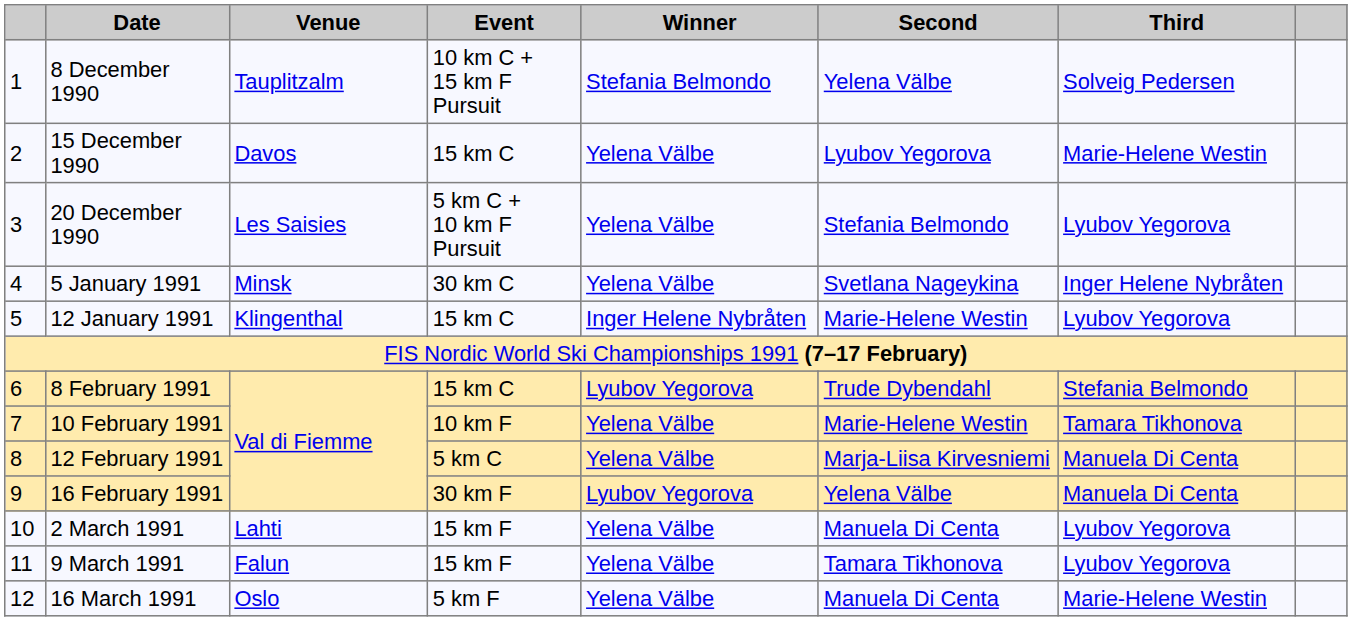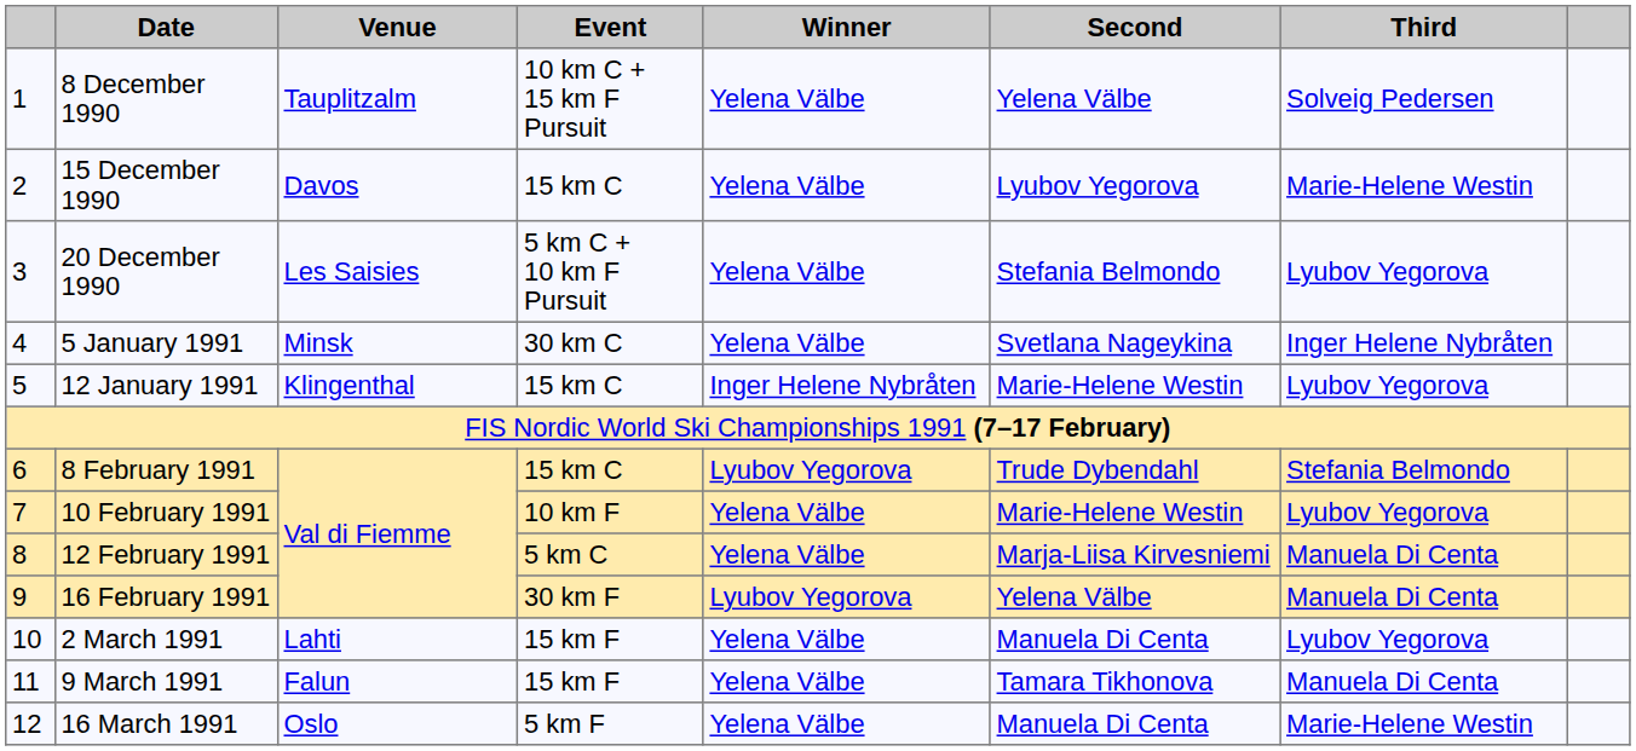8 December 1990 | Winner: Stefania Belmondo -> Yelena Välbe
10 February 1991 | Third: Tamara Tikhonova -> Lyubov Yegorova
9 March 1991 | Third: Lyubov Yegorova -> Manuela Di Centa
